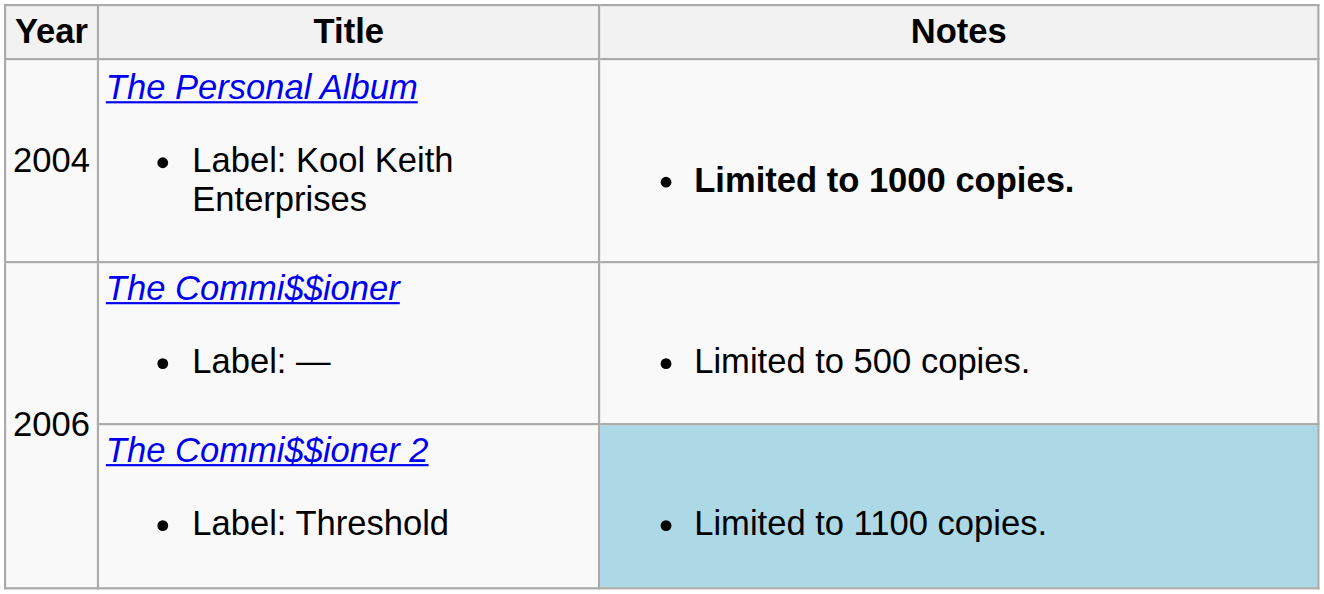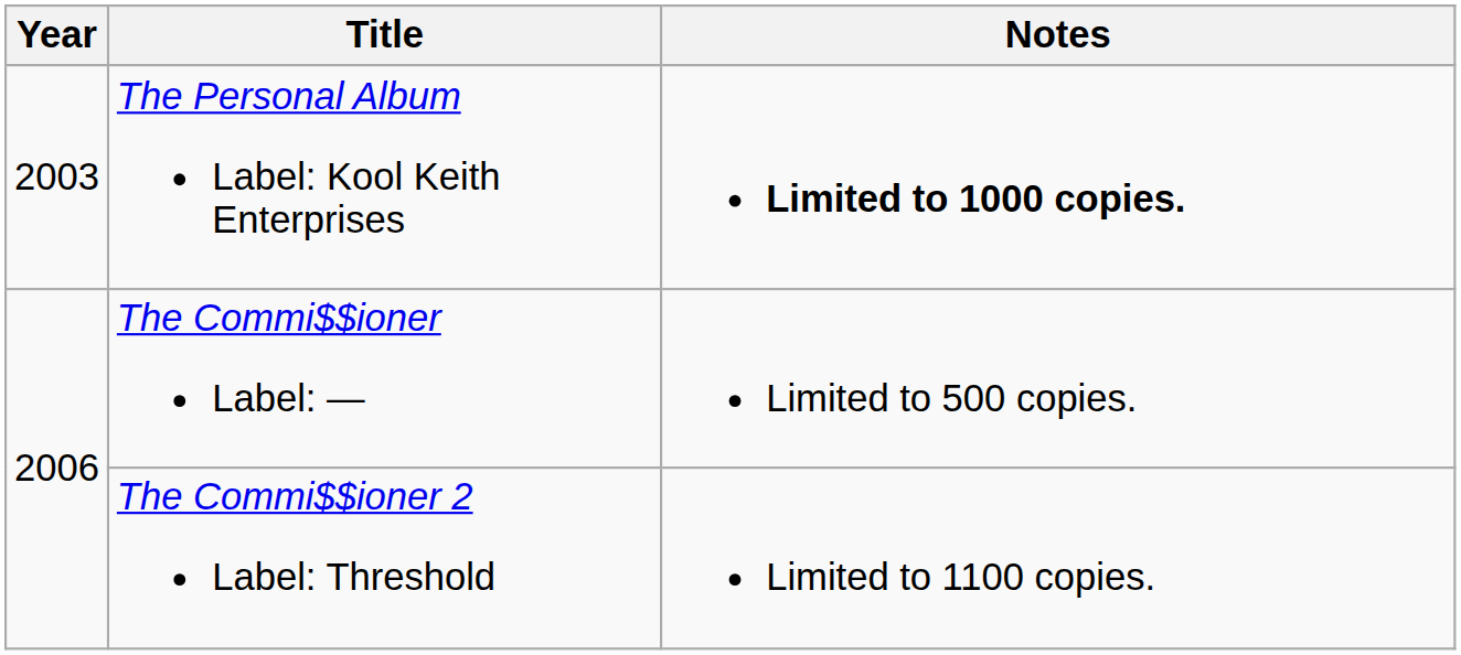The Personal Album Label: Kool Keith Enterprises | Year: 2004 -> 2003
The Commi$$ioner 2 Label: Threshold | Notes: lightblue background -> no background
